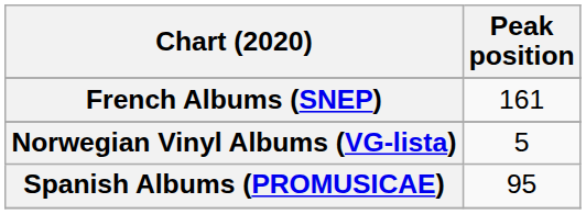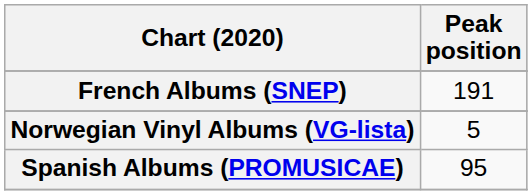French Albums (SNEP) | Peak position: 161 -> 191
